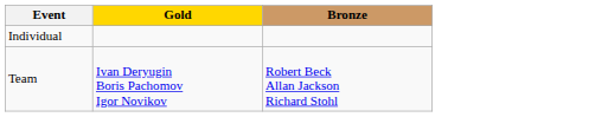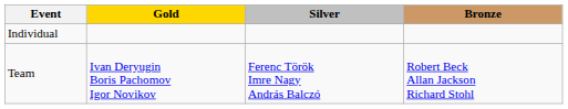+ column: Silver | Ferenc Török Imre Nagy András Balczó
